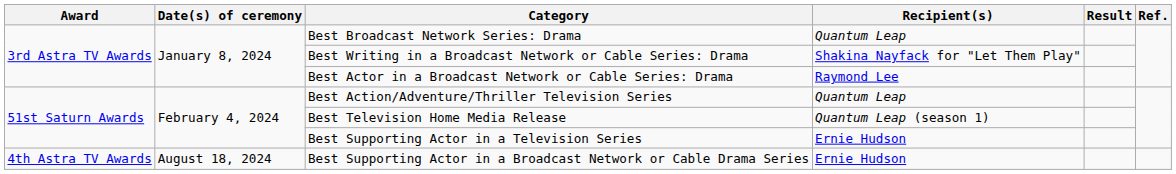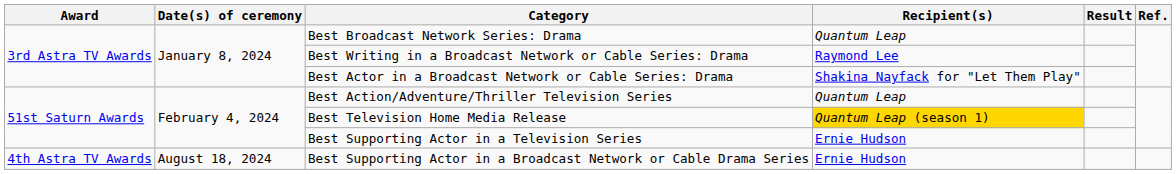Best Writing in a Broadcast Network or Cable Series: Drama | Recipient(s): Shakina Nayfack for "Let Them Play" -> Raymond Lee
Best Actor in a Broadcast Network or Cable Series: Drama | Recipient(s): Raymond Lee -> Shakina Nayfack for "Let Them Play"
Best Television Home Media Release | Recipient(s): no background -> gold background
